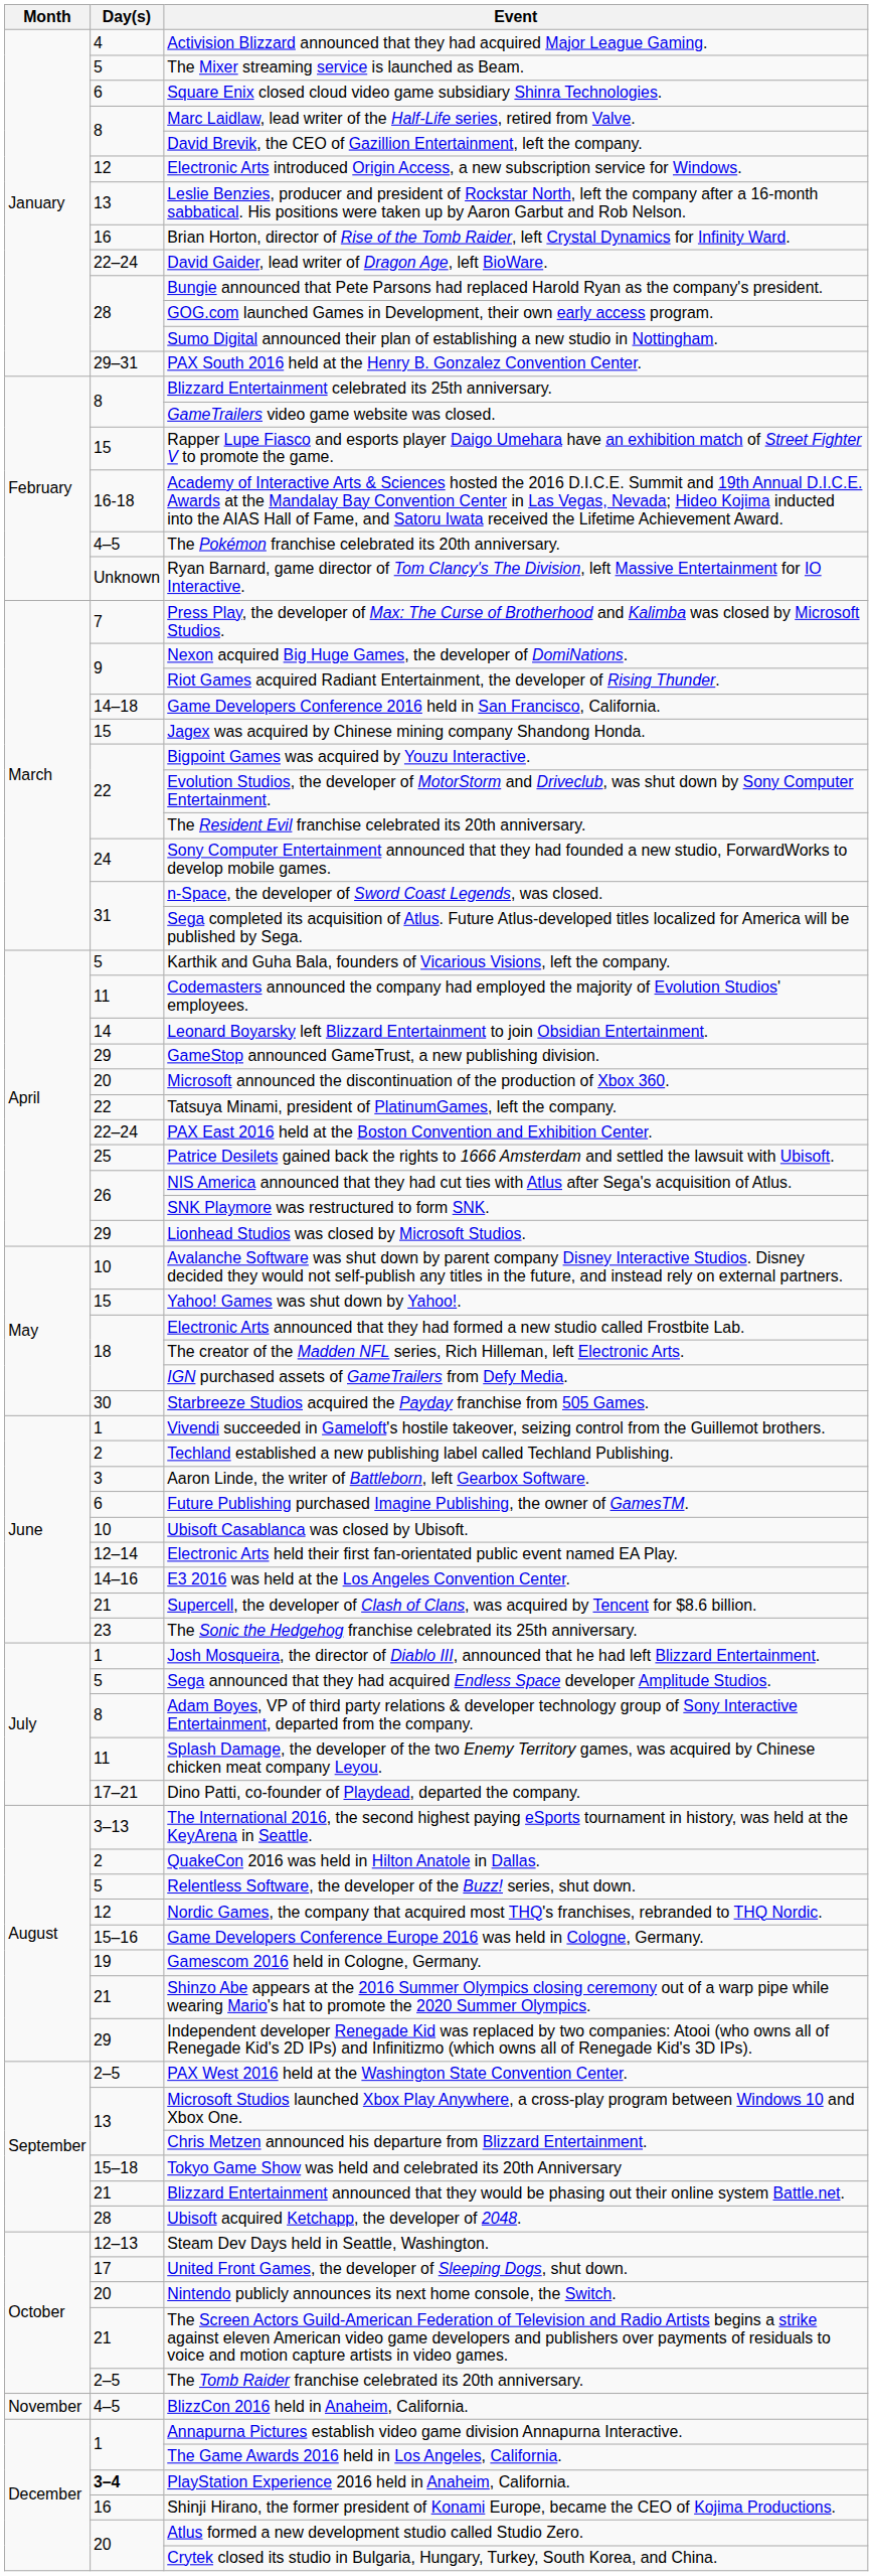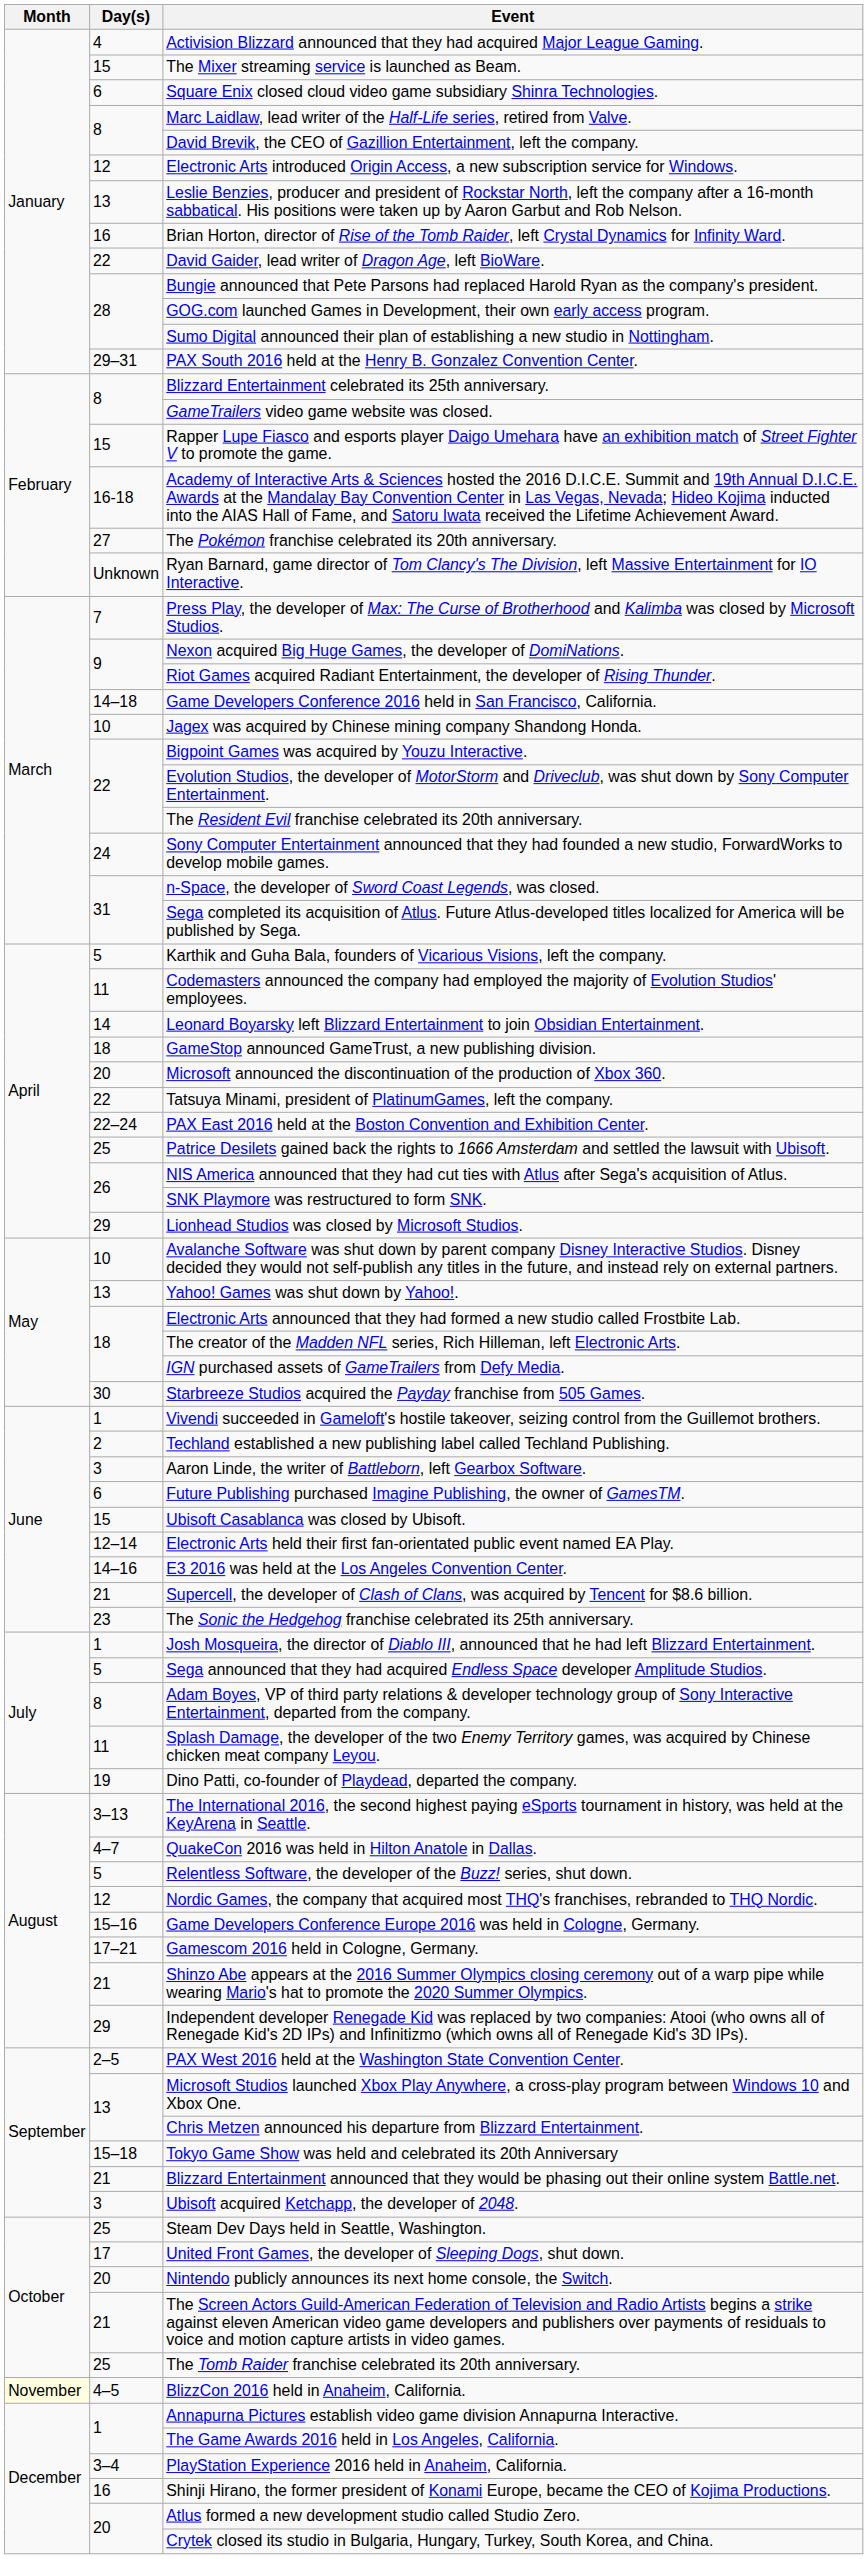The Mixer streaming service is launched as Beam. | Day(s): 5 -> 15
David Gaider, lead writer of Dragon Age, left BioWare. | Day(s): 22–24 -> 22
The Pokémon franchise celebrated its 20th anniversary. | Day(s): 4–5 -> 27
Jagex was acquired by Chinese mining company Shandong Honda. | Day(s): 15 -> 10
GameStop announced GameTrust, a new publishing division. | Day(s): 29 -> 18
Yahoo! Games was shut down by Yahoo!. | Day(s): 15 -> 13
Ubisoft Casablanca was closed by Ubisoft. | Day(s): 10 -> 15
Dino Patti, co-founder of Playdead, departed the company. | Day(s): 17–21 -> 19
QuakeCon 2016 was held in Hilton Anatole in Dallas. | Day(s): 2 -> 4–7
Gamescom 2016 held in Cologne, Germany. | Day(s): 19 -> 17–21
Ubisoft acquired Ketchapp, the developer of 2048. | Day(s): 28 -> 3
Steam Dev Days held in Seattle, Washington. | Day(s): 12–13 -> 25
The Tomb Raider franchise celebrated its 20th anniversary. | Day(s): 2–5 -> 25
BlizzCon 2016 held in Anaheim, California. | Month: no background -> lightyellow background
PlayStation Experience 2016 held in Anaheim, California. | Day(s): bold -> normal
